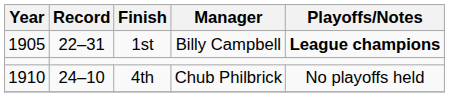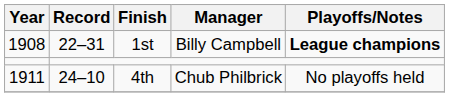1st | Year: 1905 -> 1908
4th | Year: 1910 -> 1911
